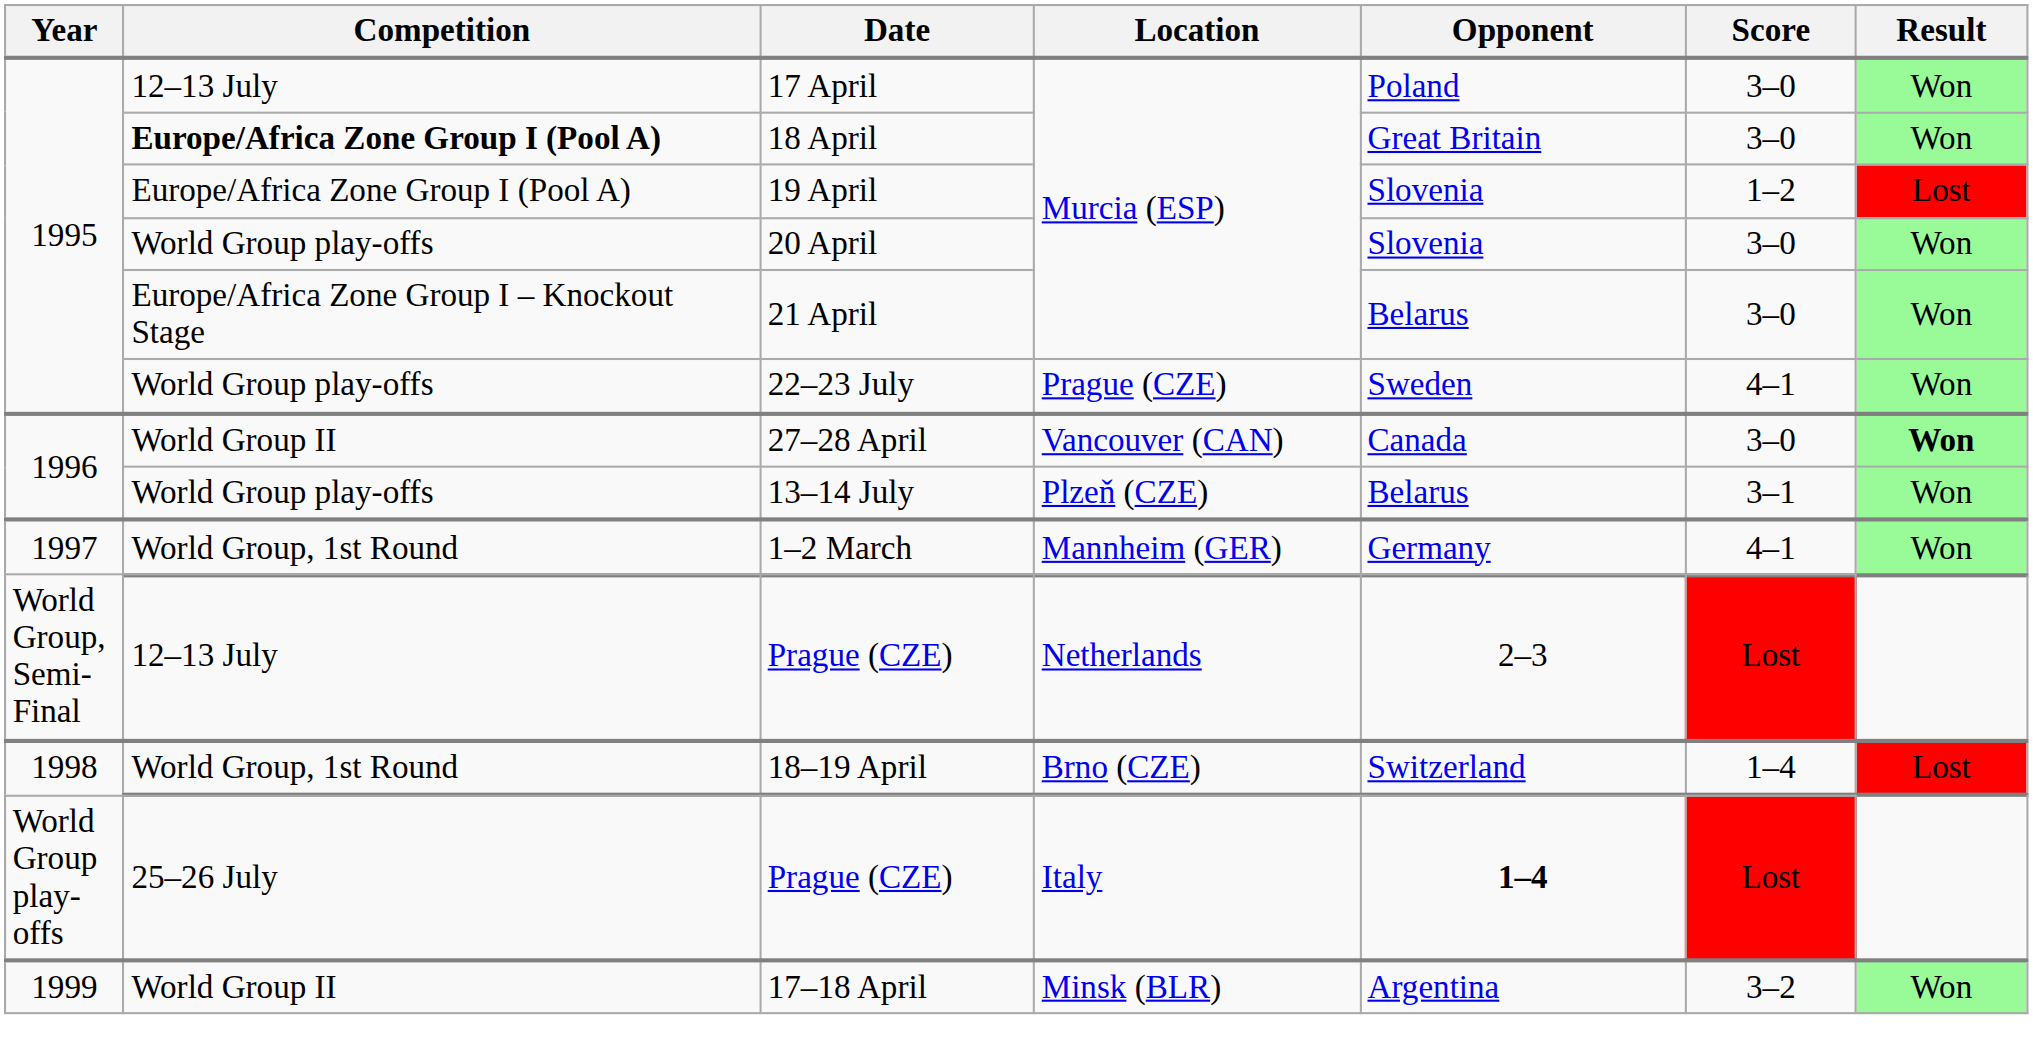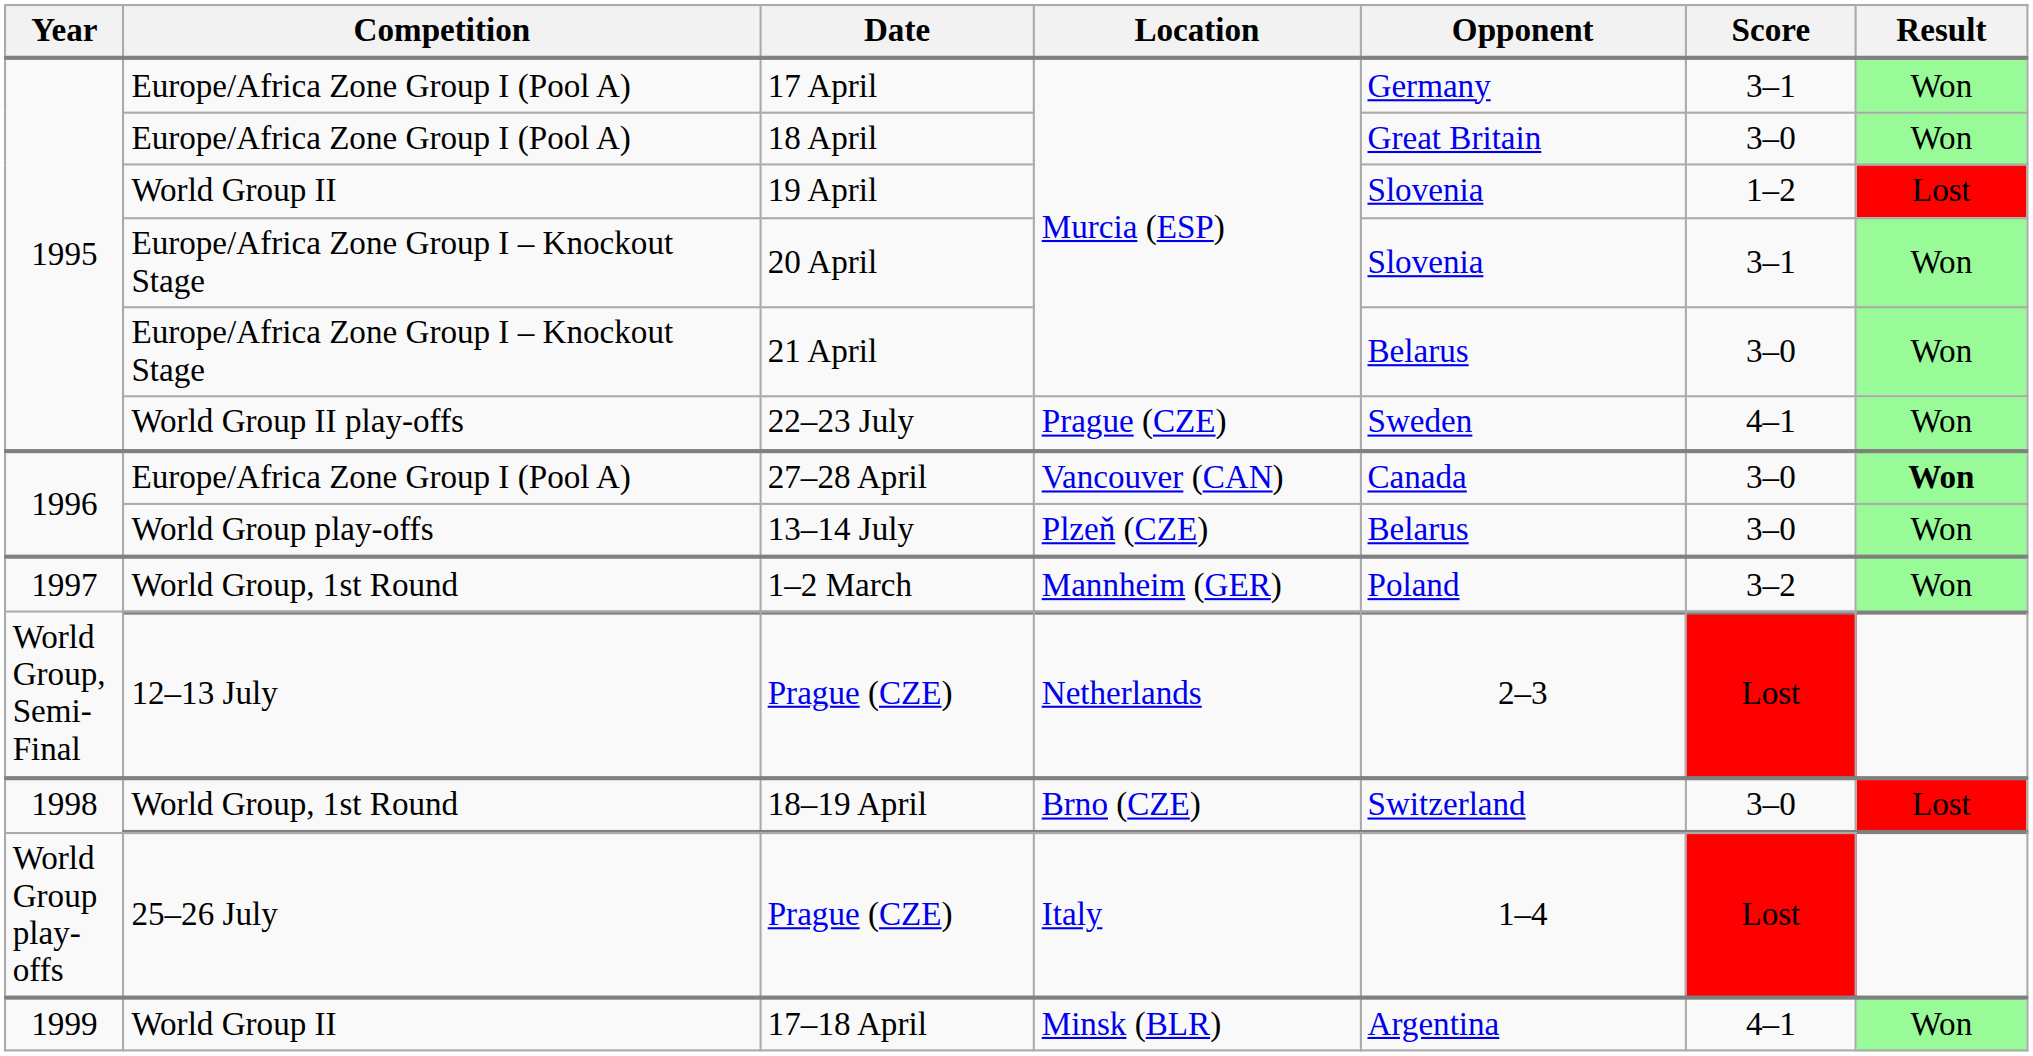17 April | Competition: 12–13 July -> Europe/Africa Zone Group I (Pool A)
17 April | Opponent: Poland -> Germany
17 April | Score: 3–0 -> 3–1
18 April | Competition: bold -> normal
19 April | Competition: Europe/Africa Zone Group I (Pool A) -> World Group II
20 April | Competition: World Group play-offs -> Europe/Africa Zone Group I – Knockout Stage
20 April | Score: 3–0 -> 3–1
22–23 July | Competition: World Group play-offs -> World Group II play-offs
27–28 April | Competition: World Group II -> Europe/Africa Zone Group I (Pool A)
13–14 July | Score: 3–1 -> 3–0
1–2 March | Opponent: Germany -> Poland
1–2 March | Score: 4–1 -> 3–2
18–19 April | Score: 1–4 -> 3–0
Prague (CZE) / Italy | Opponent: bold -> normal
17–18 April | Score: 3–2 -> 4–1
